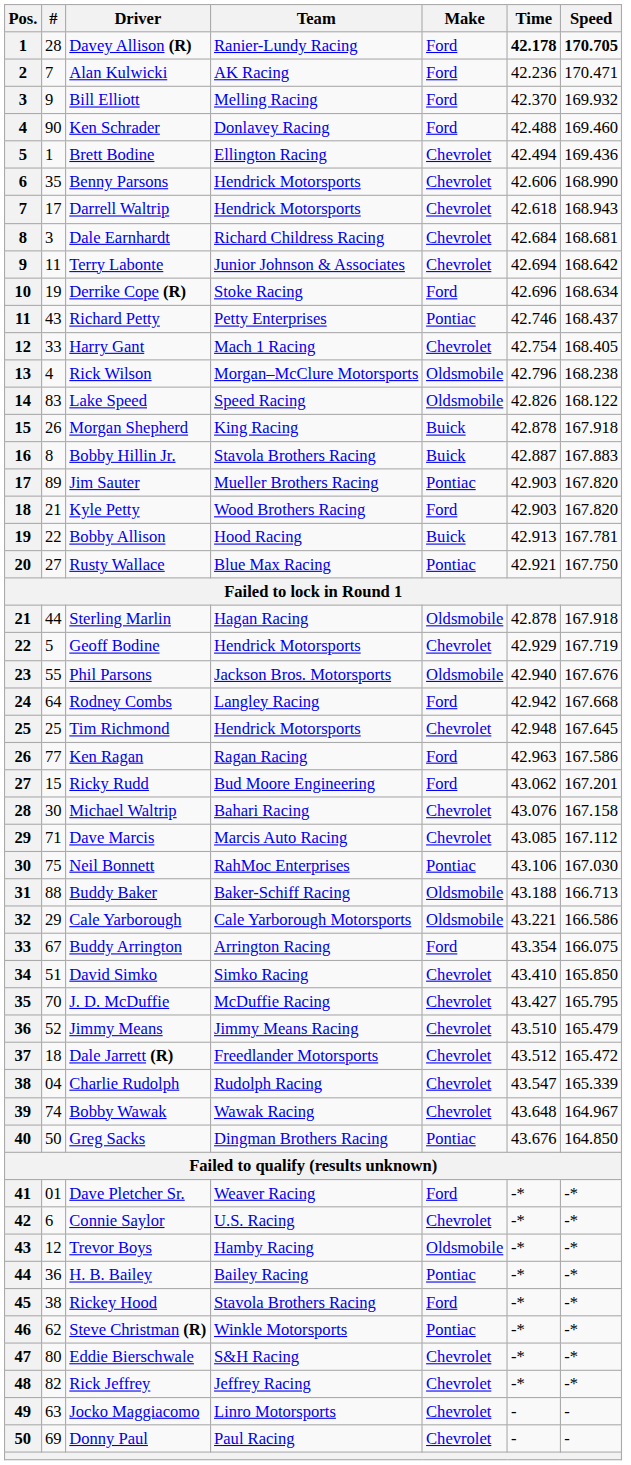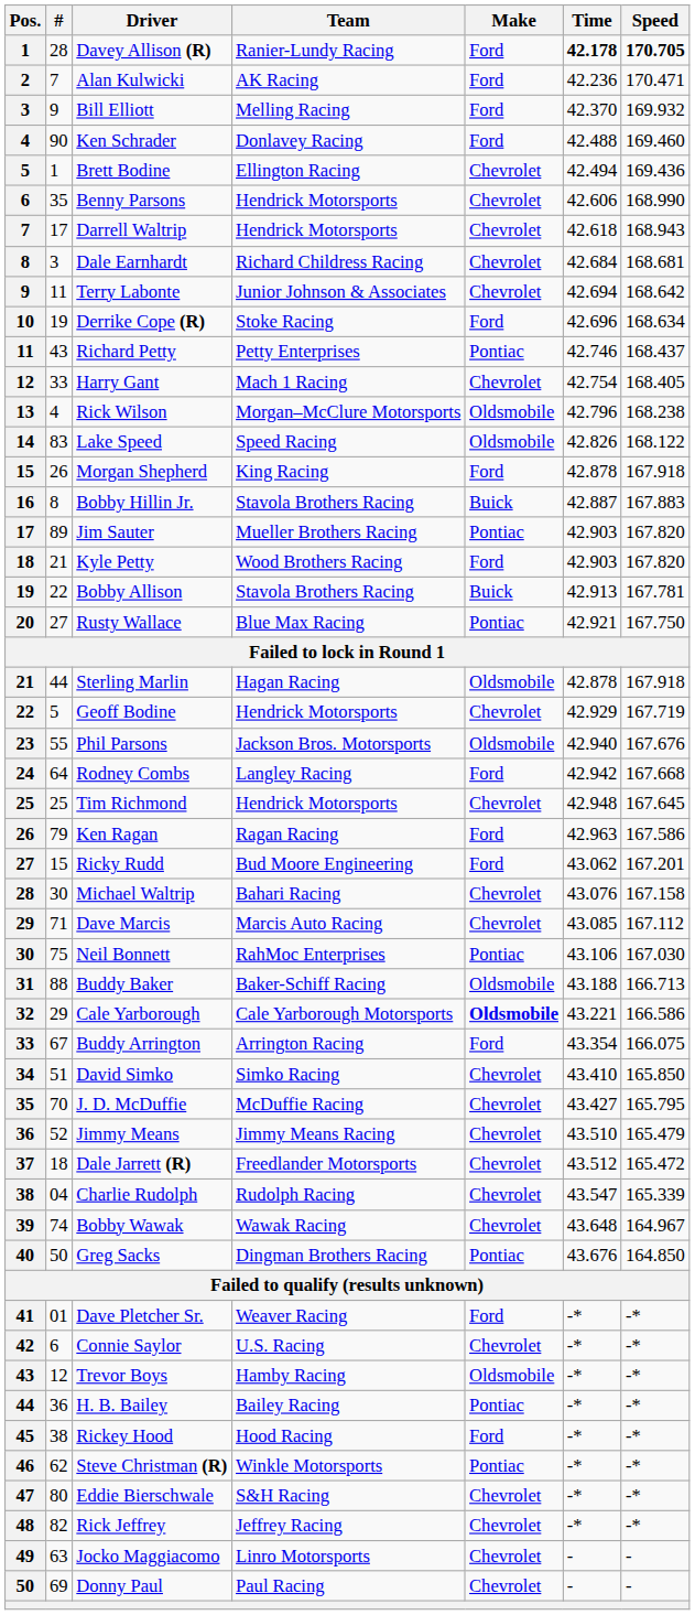Morgan Shepherd | Make: Buick -> Ford
Bobby Allison | Team: Hood Racing -> Stavola Brothers Racing
Ken Ragan | #: 77 -> 79
Cale Yarborough | Make: normal -> bold
Rickey Hood | Team: Stavola Brothers Racing -> Hood Racing
